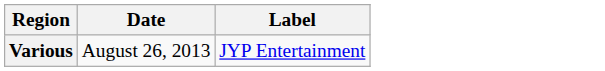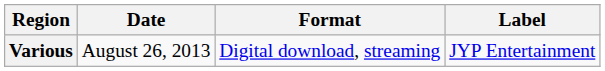+ column: Format | Digital download, streaming
